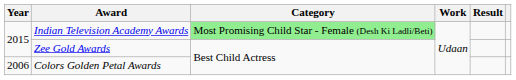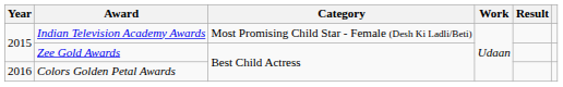Indian Television Academy Awards | Category: lightgreen background -> no background
Colors Golden Petal Awards | Year: 2006 -> 2016
